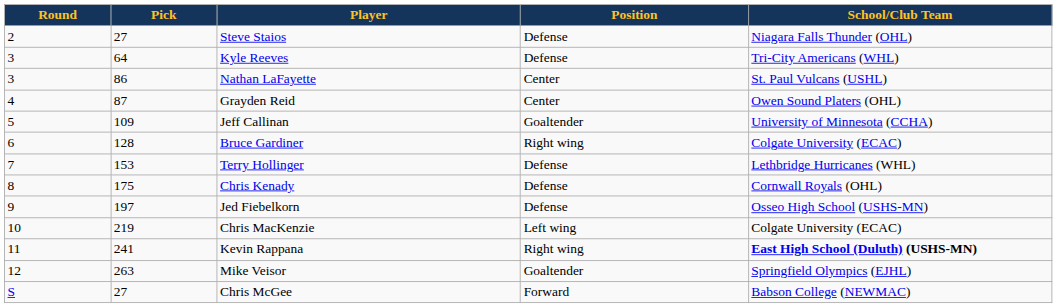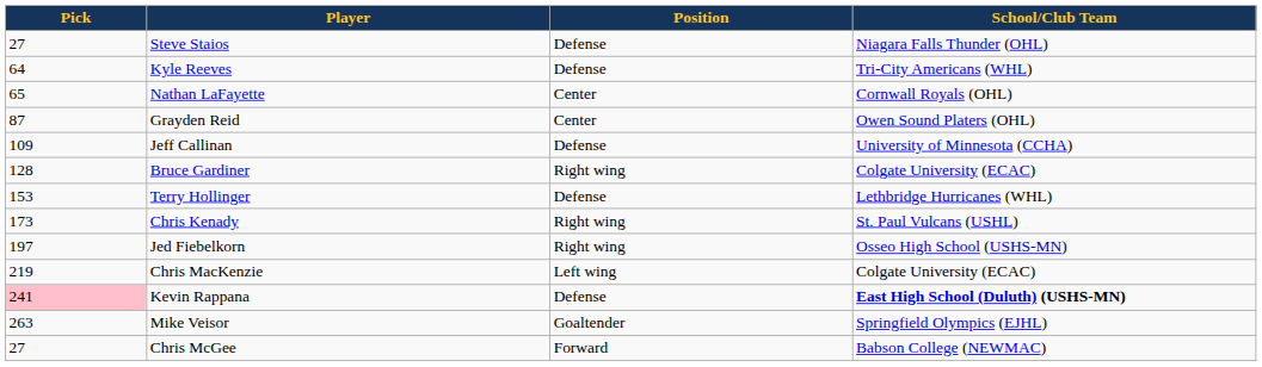- column: Round | 2 | 3 | 3 | 4 | 5 | 6 | 7 | 8 | 9 | 10 | 11 | 12 | S
Nathan LaFayette | Pick: 86 -> 65
Nathan LaFayette | School/Club Team: St. Paul Vulcans (USHL) -> Cornwall Royals (OHL)
Jeff Callinan | Position: Goaltender -> Defense
Chris Kenady | Pick: 175 -> 173
Chris Kenady | Position: Defense -> Right wing
Chris Kenady | School/Club Team: Cornwall Royals (OHL) -> St. Paul Vulcans (USHL)
Jed Fiebelkorn | Position: Defense -> Right wing
Kevin Rappana | Pick: no background -> pink background
Kevin Rappana | Position: Right wing -> Defense
